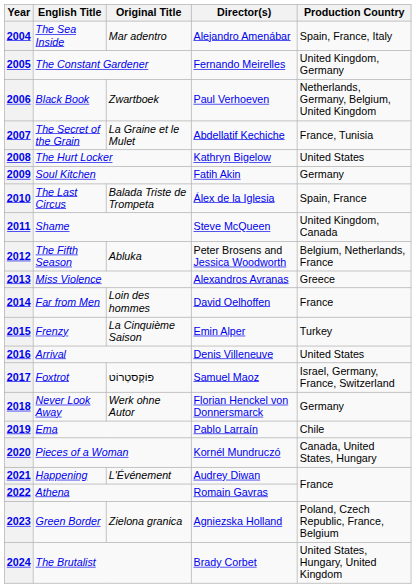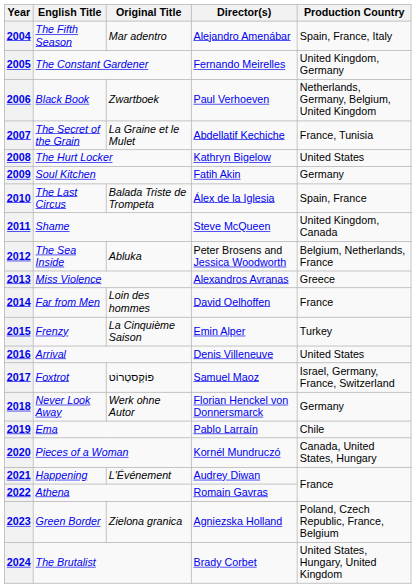2004 | English Title: The Sea Inside -> The Fifth Season
2012 | English Title: The Fifth Season -> The Sea Inside
